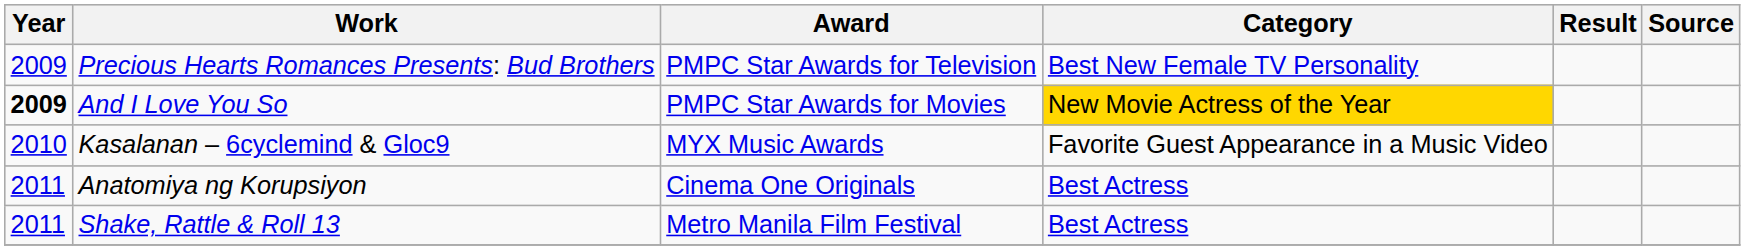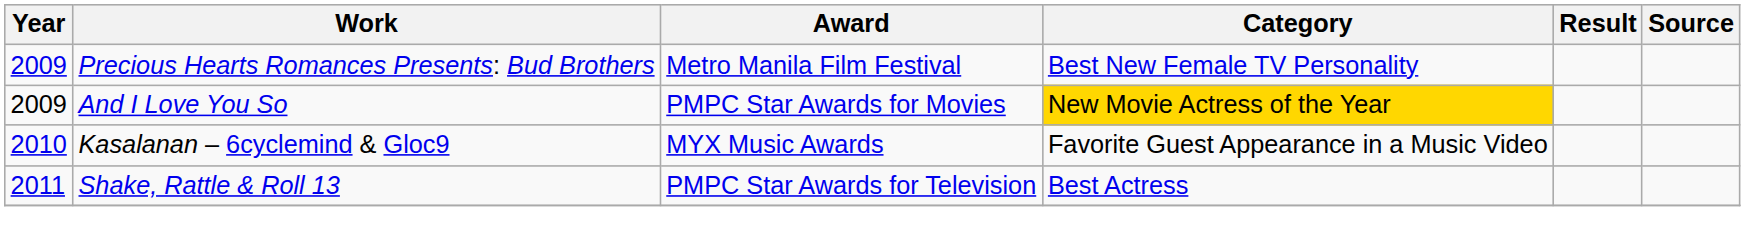Precious Hearts Romances Presents: Bud Brothers | Award: PMPC Star Awards for Television -> Metro Manila Film Festival
And I Love You So | Year: bold -> normal
- row: 2011 | Anatomiya ng Korupsiyon | Cinema One Originals | Best Actress
Shake, Rattle & Roll 13 | Award: Metro Manila Film Festival -> PMPC Star Awards for Television
